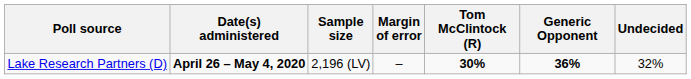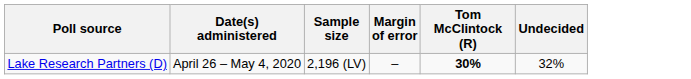- column: Generic Opponent | 36%
Lake Research Partners (D) | Date(s) administered: bold -> normal
